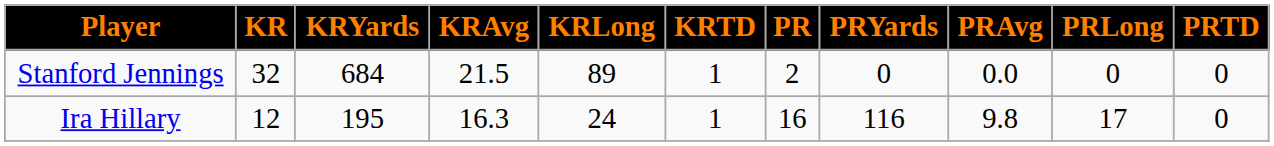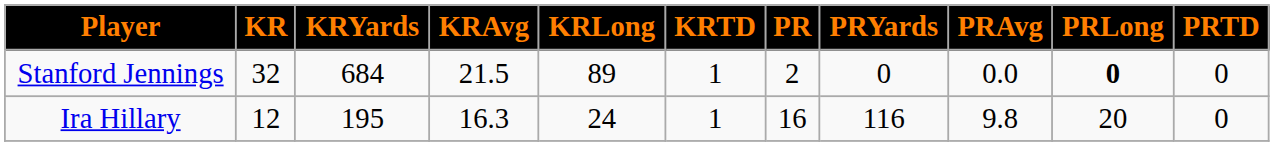Stanford Jennings | PRLong: normal -> bold
Ira Hillary | PRLong: 17 -> 20
